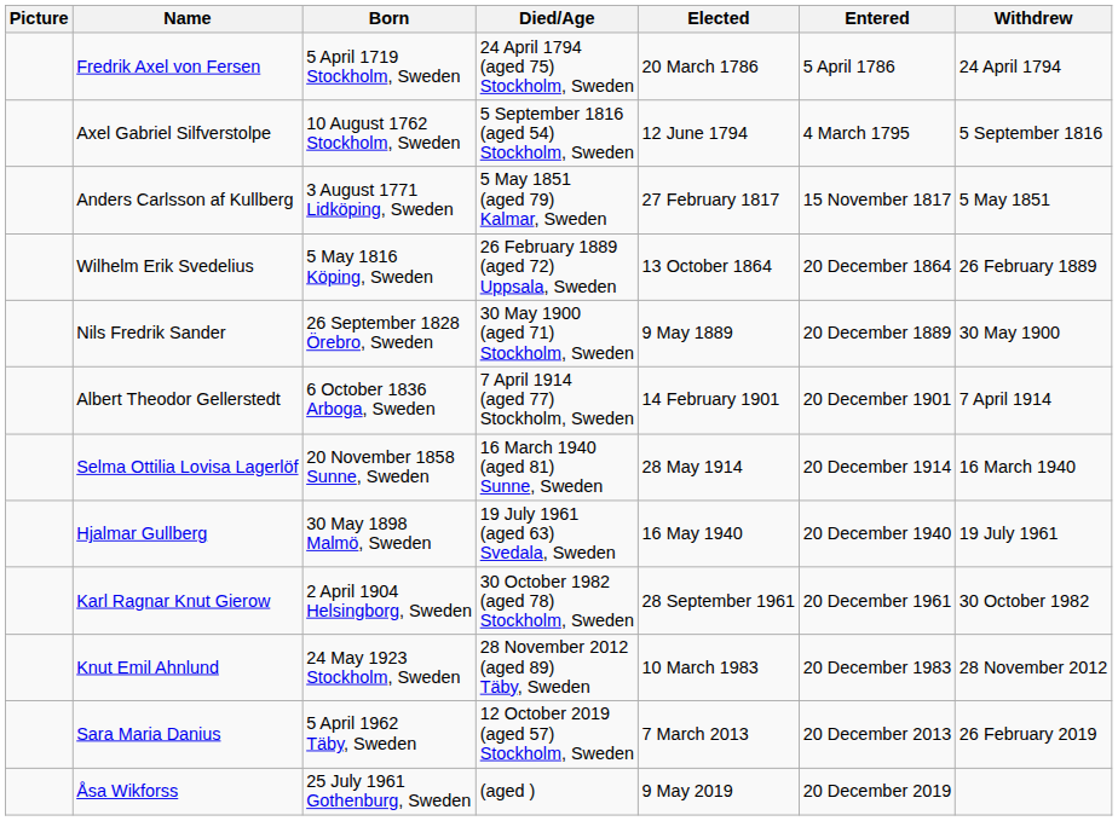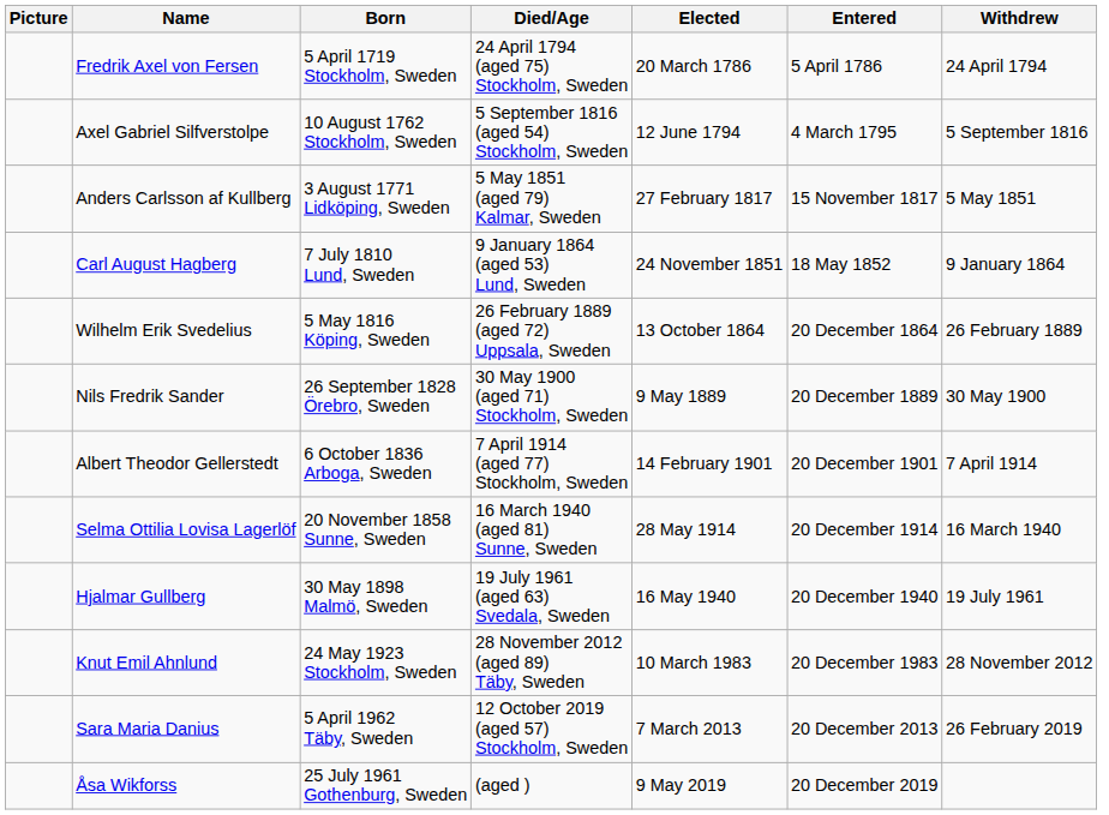+ row: Carl August Hagberg | 7 July 1810 Lund, Sweden | 9 January 1864 (aged 53) Lund, Sweden | 24 November 1851 | 18 May 1852 | 9 January 1864
- row: Karl Ragnar Knut Gierow | 2 April 1904 Helsingborg, Sweden | 30 October 1982 (aged 78) Stockholm, Sweden | 28 September 1961 | 20 December 1961 | 30 October 1982
